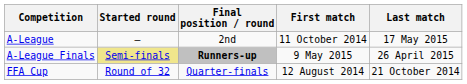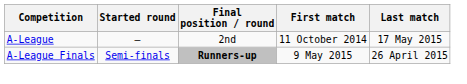A-League Finals | Started round: khaki background -> no background
- row: FFA Cup | Round of 32 | Quarter-finals | 12 August 2014 | 21 October 2014
